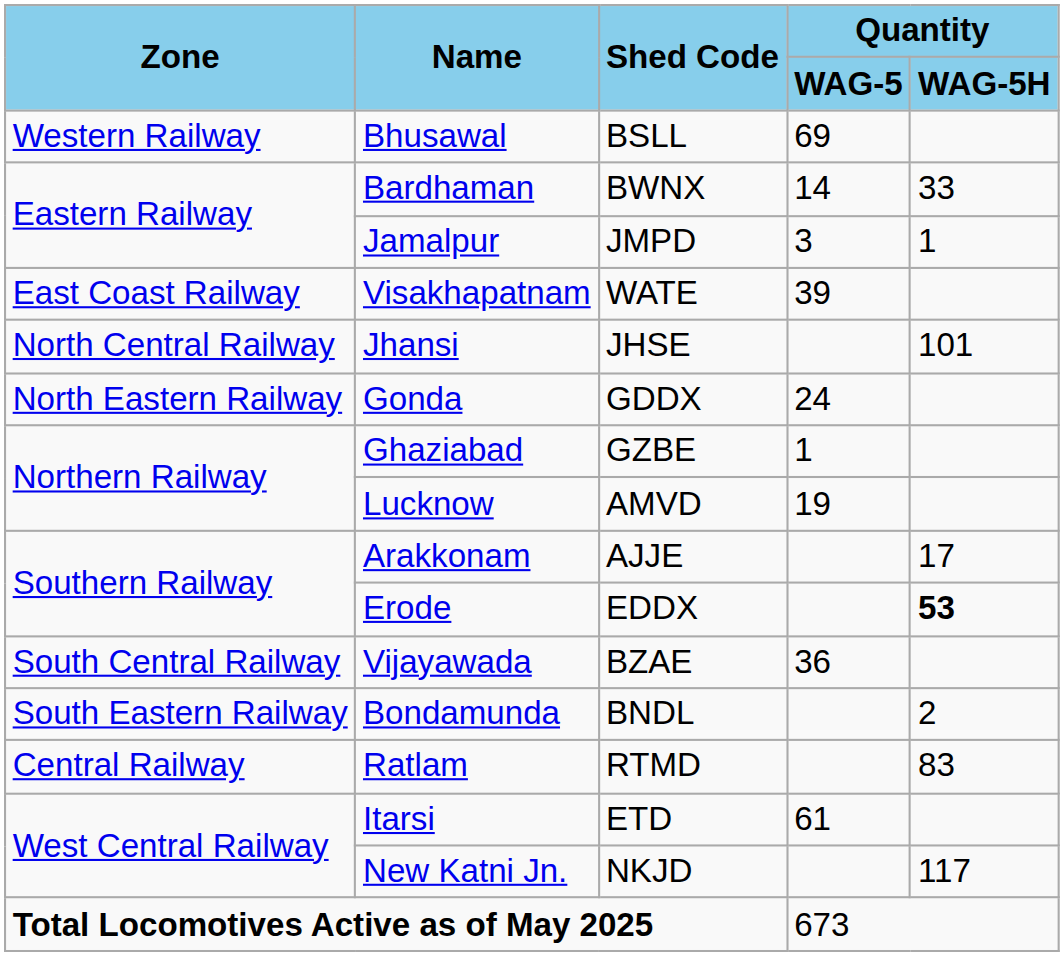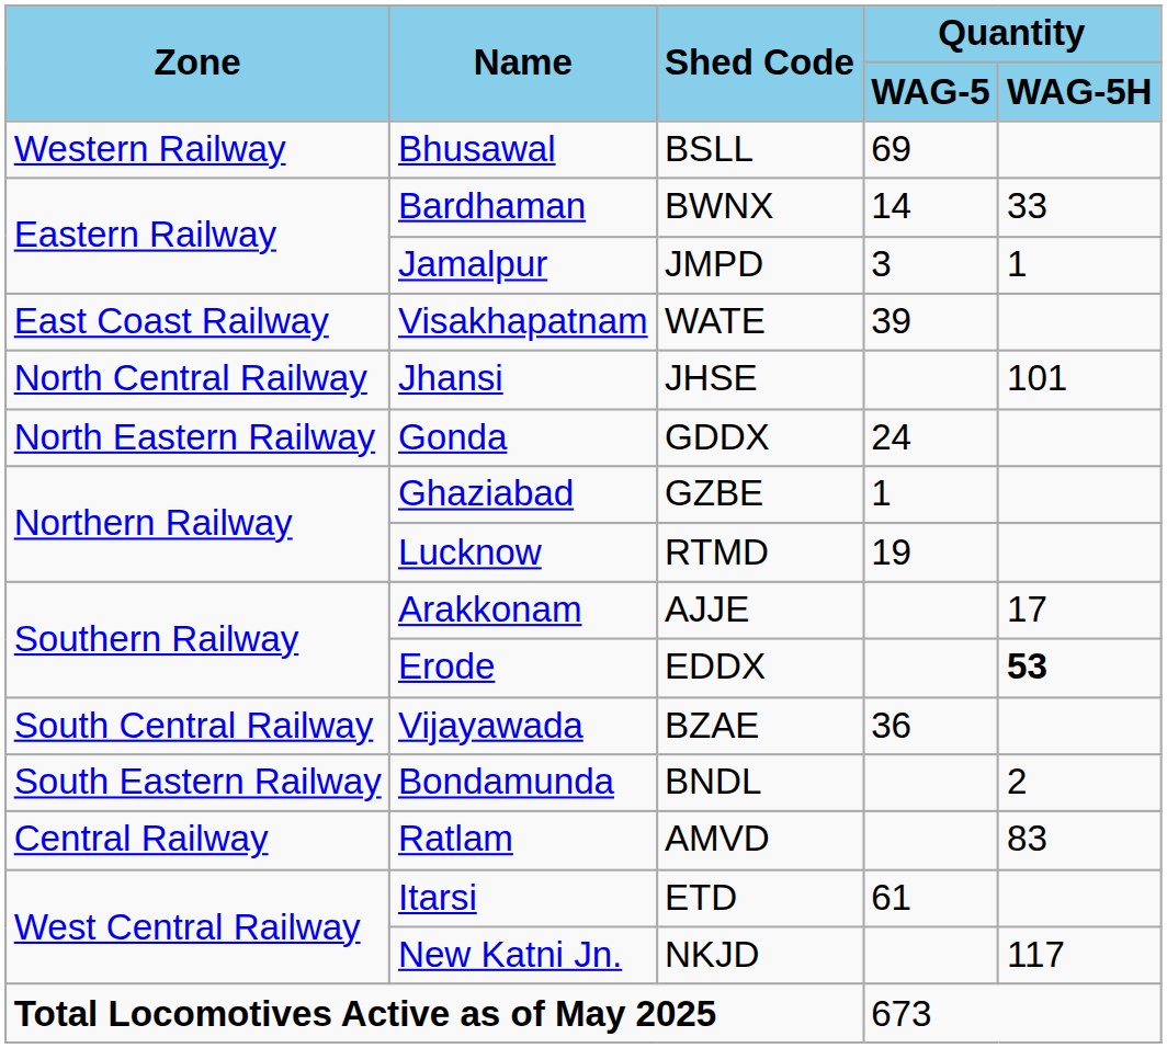Lucknow | Shed Code: AMVD -> RTMD
Ratlam | Shed Code: RTMD -> AMVD
